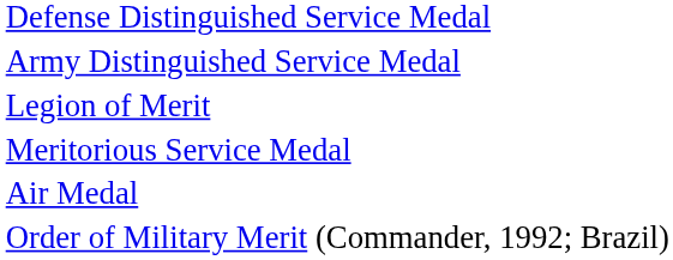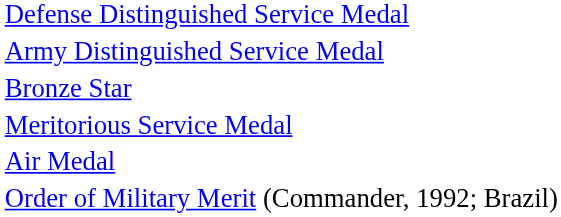- row: Legion of Merit
+ row: Bronze Star
